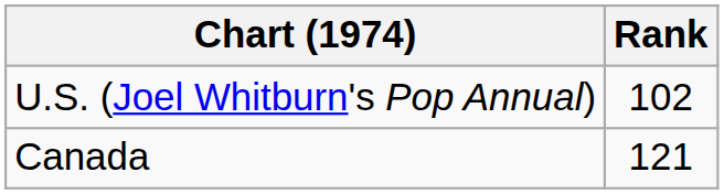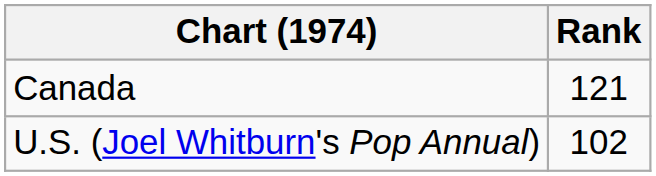rows swapped: Canada <-> U.S. (Joel Whitburn's Pop Annual)
